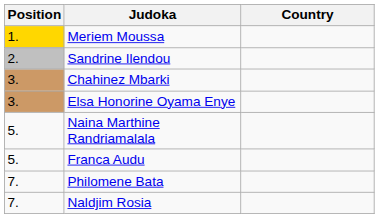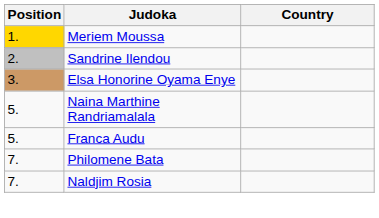- row: 3. | Chahinez Mbarki
